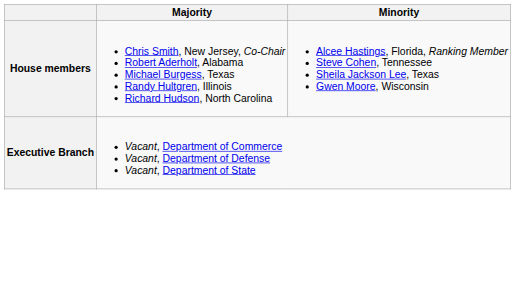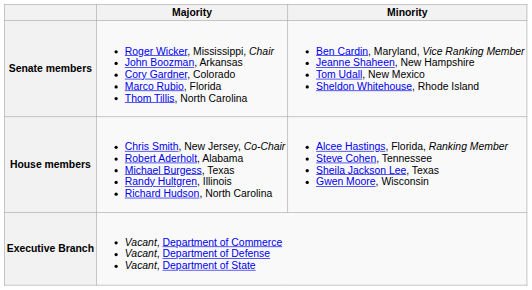+ row: Senate members | Roger Wicker, Mississippi, Chair John Boozman, Arkansas Cory Gardner, Colorado Marco Rubio, Florida Thom Tillis, North Carolina | Ben Cardin, Maryland, Vice Ranking Member Jeanne Shaheen, New Hampshire Tom Udall, New Mexico Sheldon Whitehouse, Rhode Island
